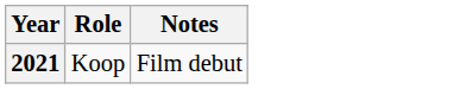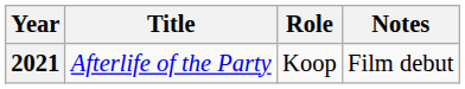+ column: Title | Afterlife of the Party
